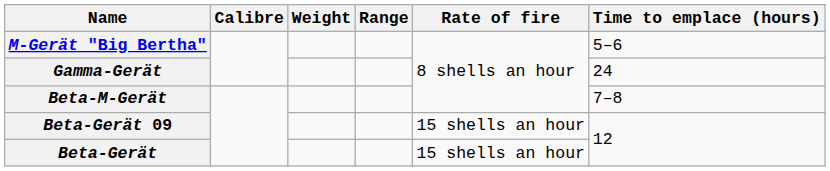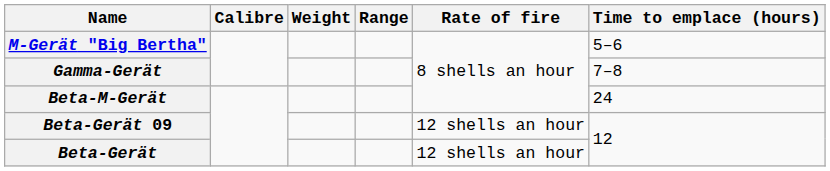Gamma-Gerät | Time to emplace (hours): 24 -> 7–8
Beta-M-Gerät | Time to emplace (hours): 7–8 -> 24
Beta-Gerät 09 | Rate of fire: 15 shells an hour -> 12 shells an hour
Beta-Gerät | Rate of fire: 15 shells an hour -> 12 shells an hour
